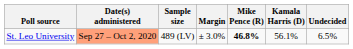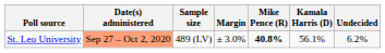St. Leo University | Mike Pence (R): 46.8% -> 40.8%
St. Leo University | Undecided: 6.5% -> 6.2%
